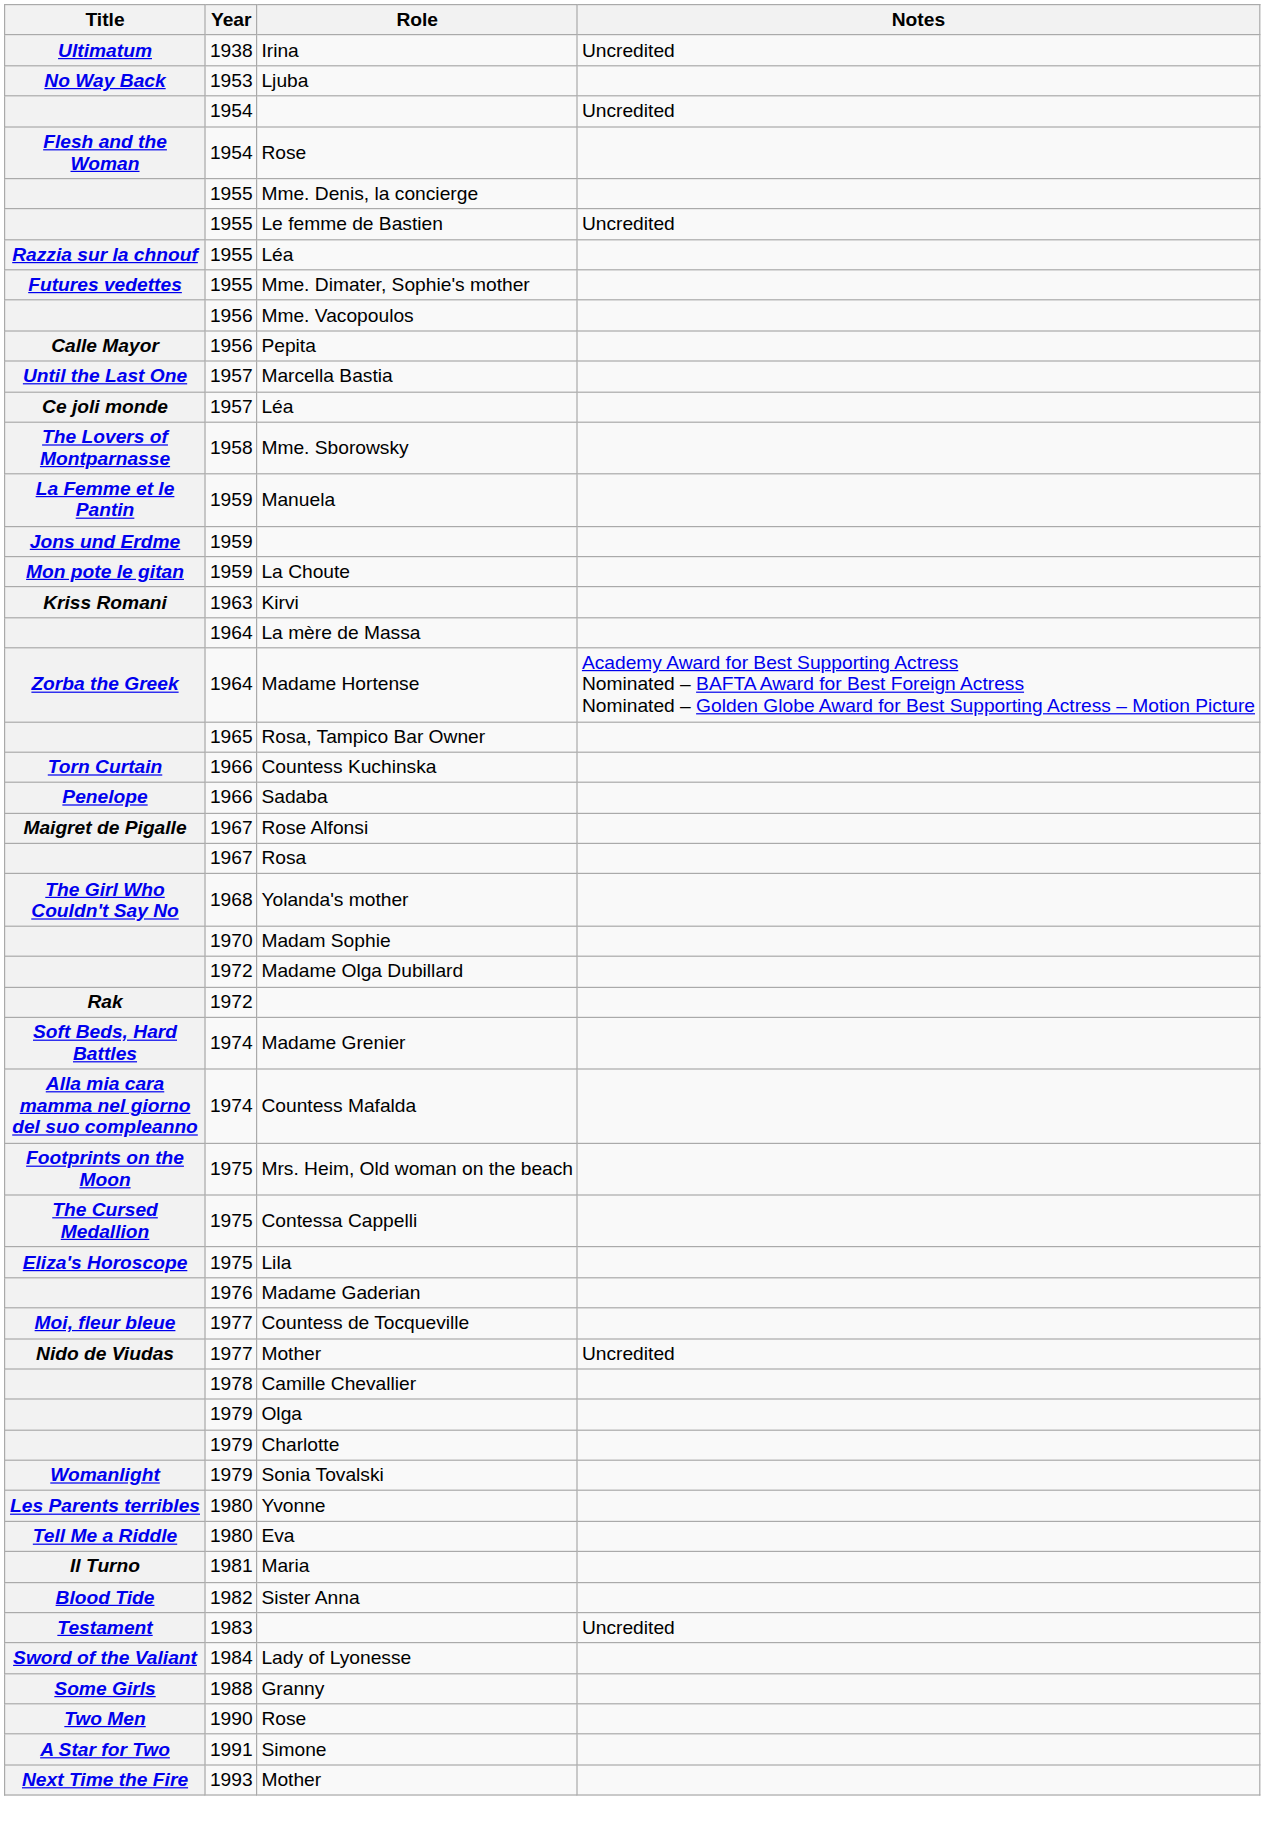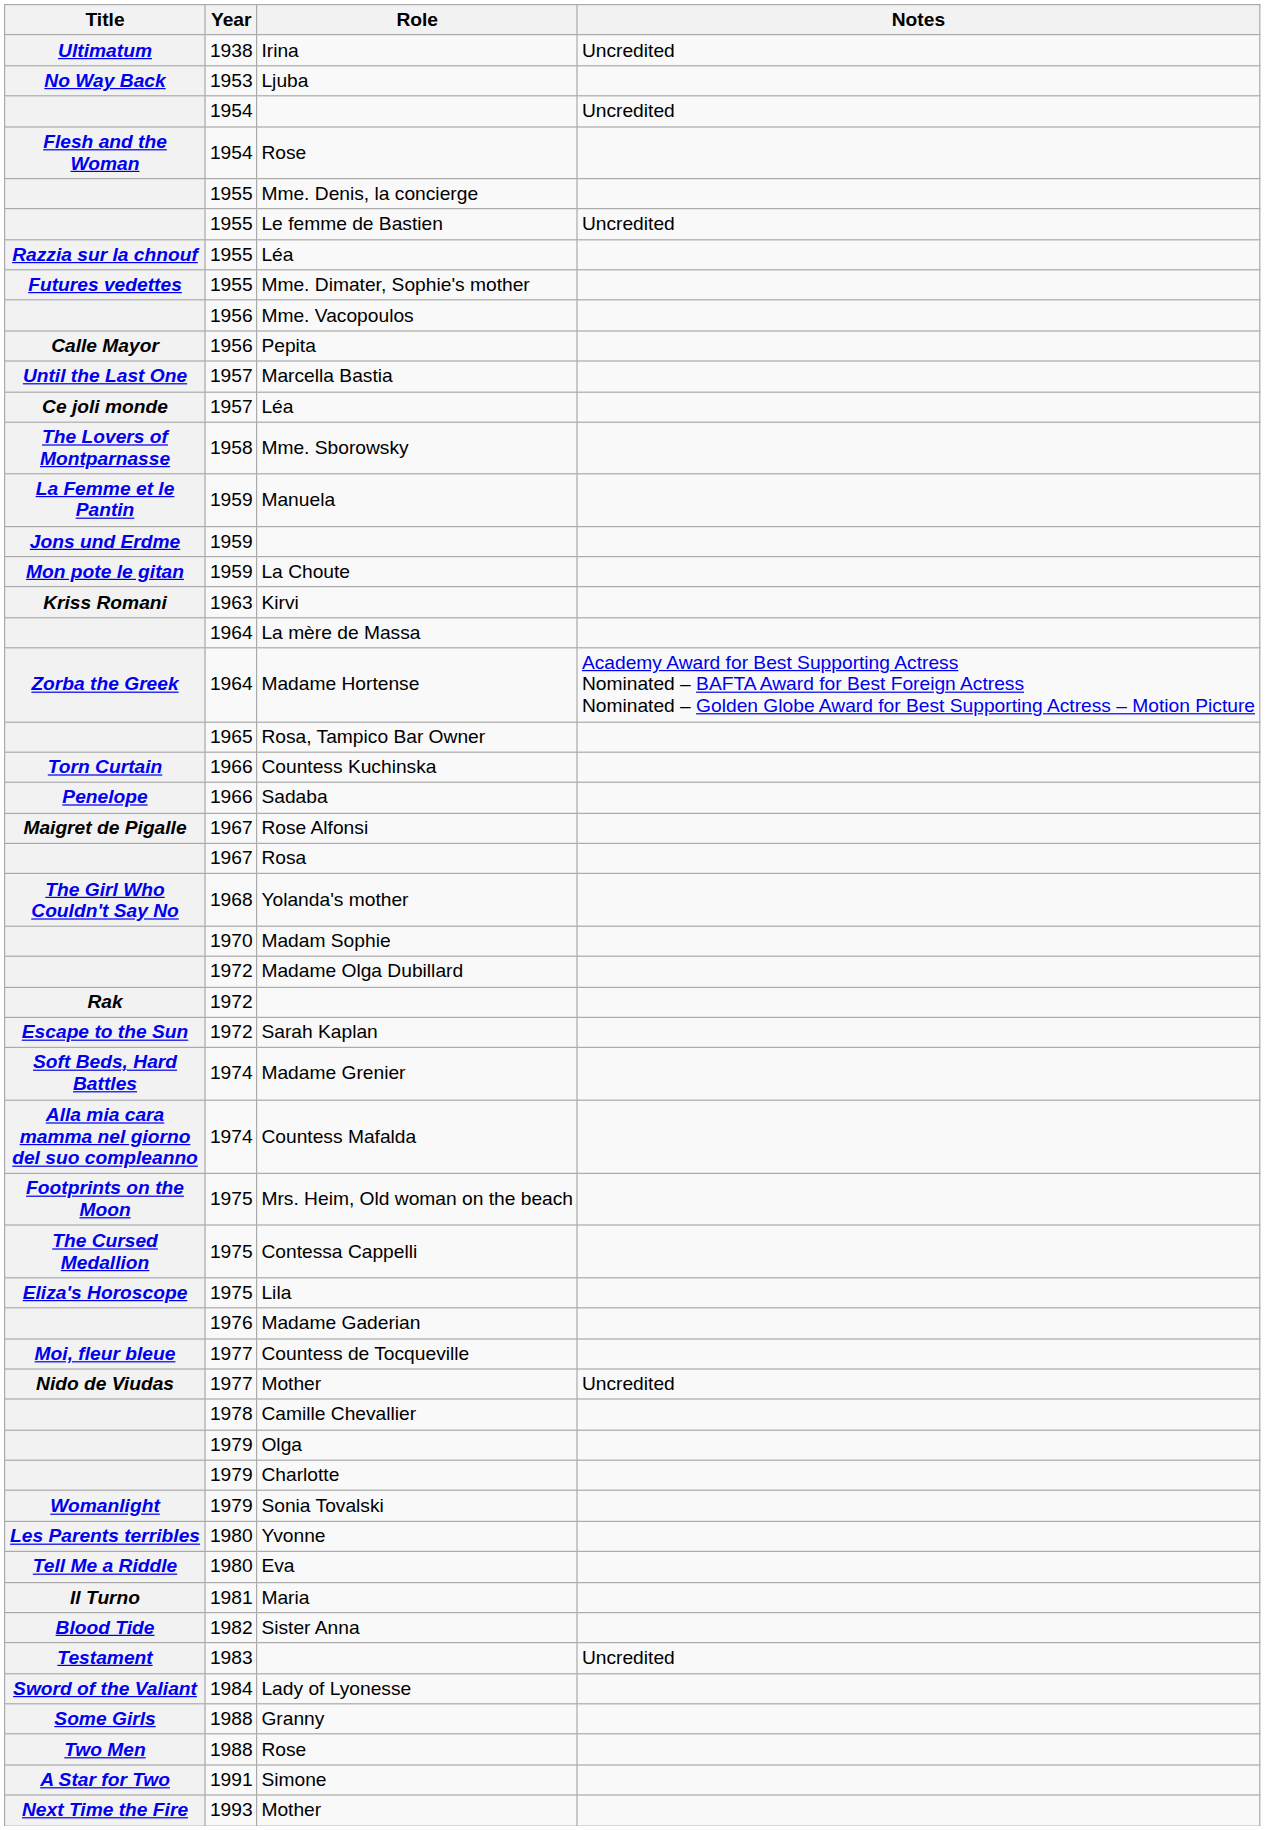+ row: Escape to the Sun | 1972 | Sarah Kaplan
Two Men / Rose | Year: 1990 -> 1988
